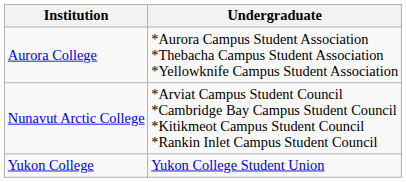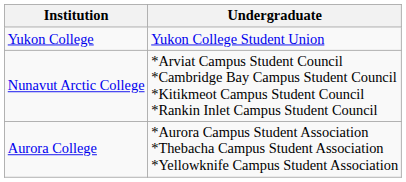rows swapped: Aurora College <-> Yukon College
